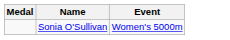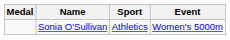+ column: Sport | Athletics
